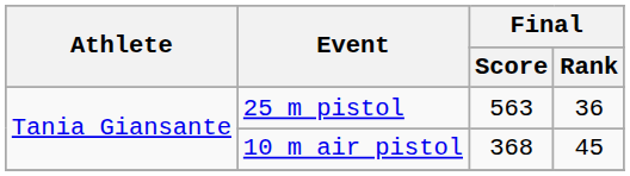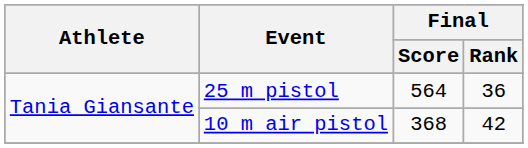25 m pistol | Final / Score: 563 -> 564
10 m air pistol | Final / Rank: 45 -> 42
